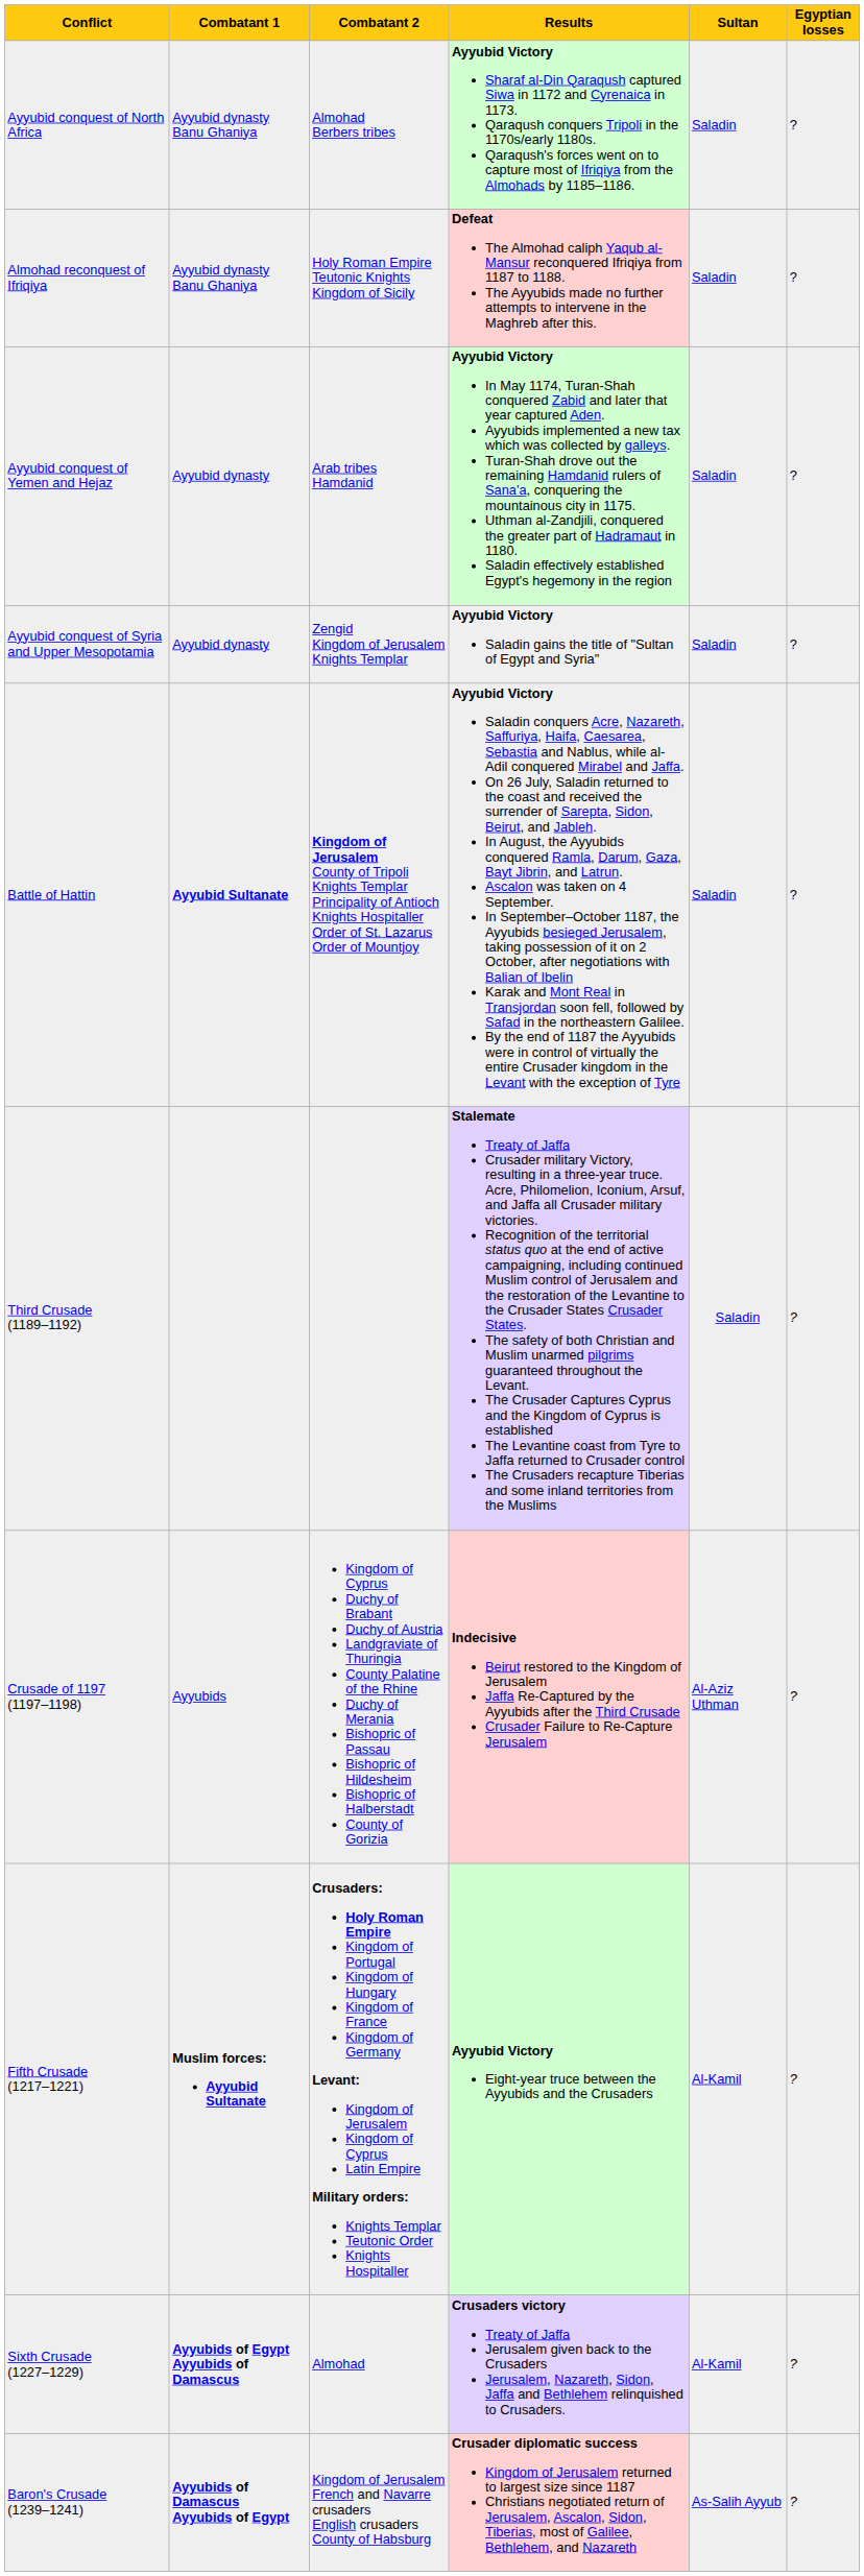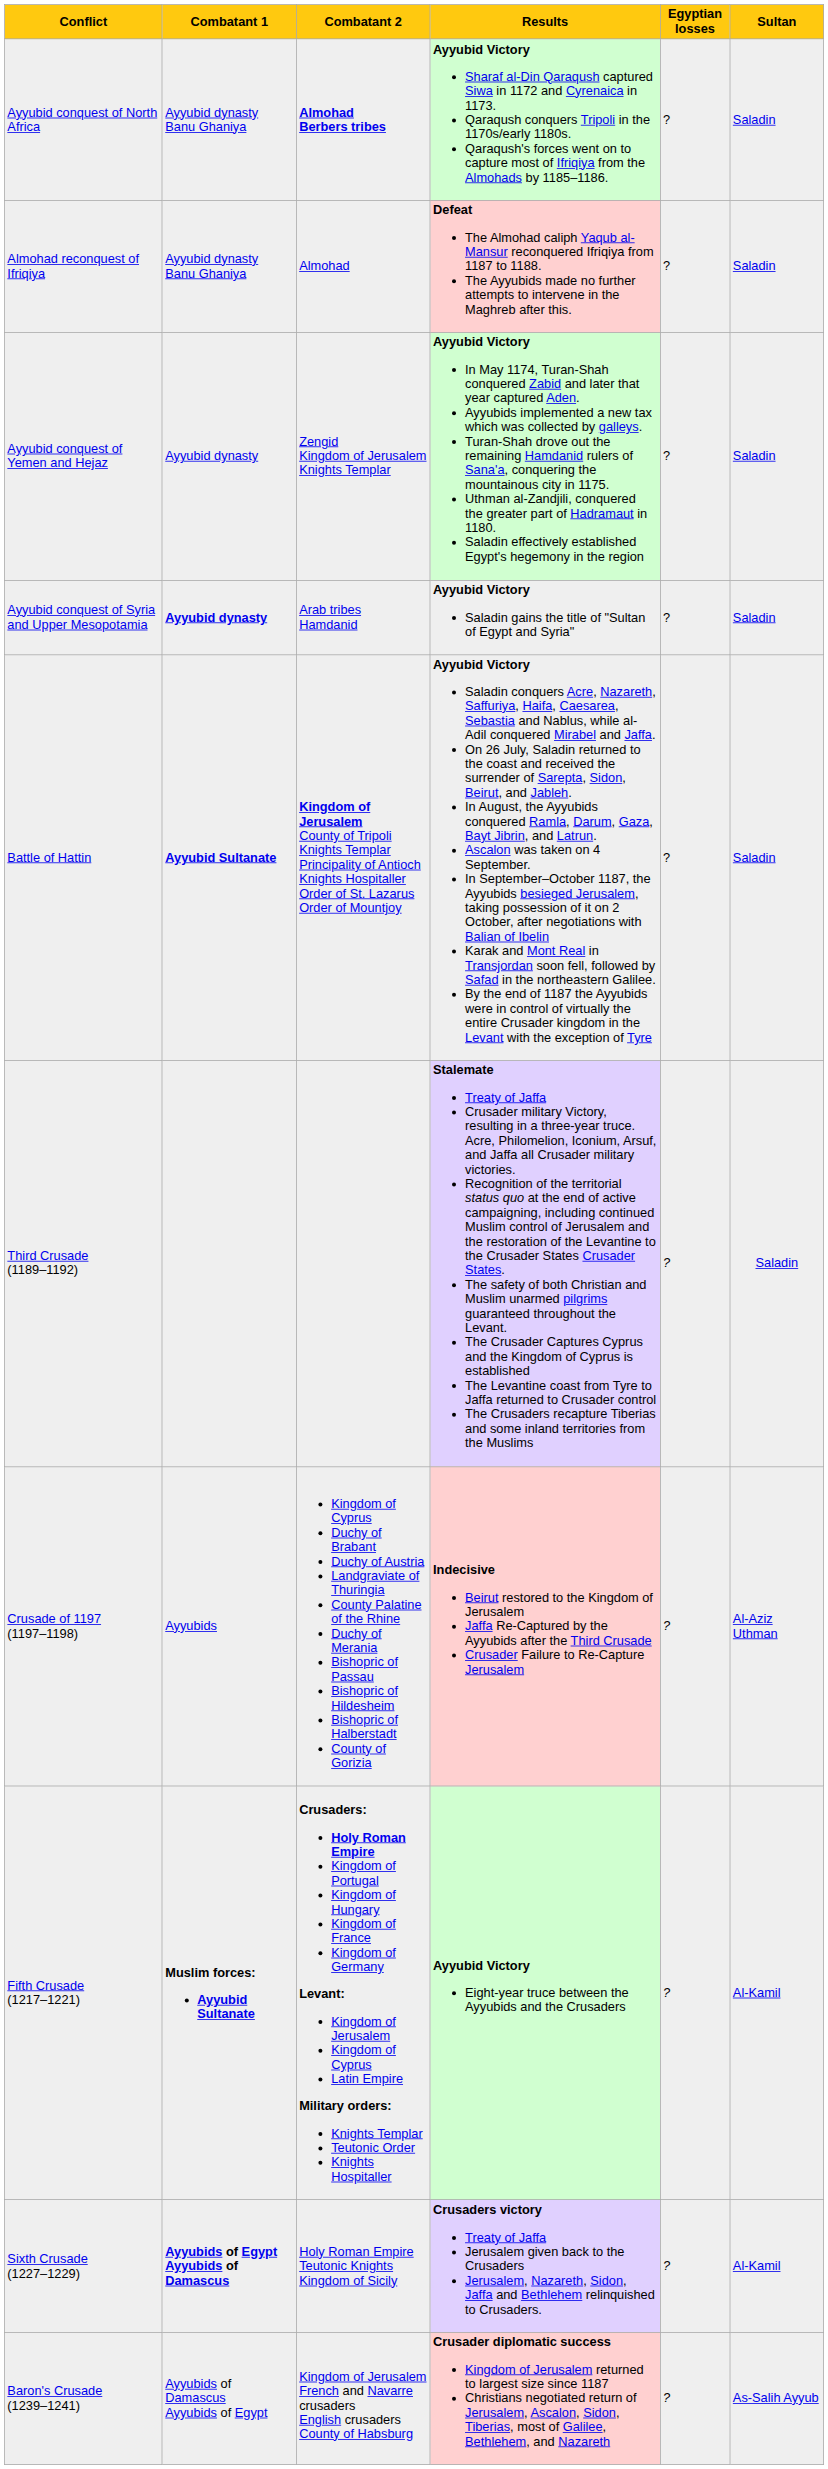columns swapped: Sultan <-> Egyptian losses
Ayyubid conquest of North Africa | Combatant 2: normal -> bold
Almohad reconquest of Ifriqiya | Combatant 2: Holy Roman Empire Teutonic Knights Kingdom of Sicily -> Almohad
Ayyubid conquest of Yemen and Hejaz | Combatant 2: Arab tribes Hamdanid -> Zengid Kingdom of Jerusalem Knights Templar
Ayyubid conquest of Syria and Upper Mesopotamia | Combatant 1: normal -> bold
Ayyubid conquest of Syria and Upper Mesopotamia | Combatant 2: Zengid Kingdom of Jerusalem Knights Templar -> Arab tribes Hamdanid
Sixth Crusade (1227–1229) | Combatant 2: Almohad -> Holy Roman Empire Teutonic Knights Kingdom of Sicily
Baron's Crusade (1239–1241) | Combatant 1: bold -> normal
